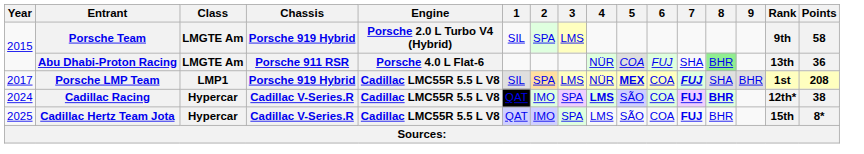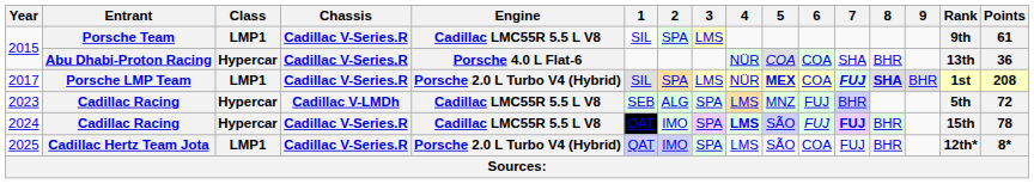2015 / Porsche Team | Class: LMGTE Am -> LMP1
2015 / Porsche Team | Chassis: Porsche 919 Hybrid -> Cadillac V-Series.R
2015 / Porsche Team | Engine: Porsche 2.0 L Turbo V4 (Hybrid) -> Cadillac LMC55R 5.5 L V8
2015 / Porsche Team | Points: 58 -> 61
2015 / Abu Dhabi-Proton Racing | Class: LMGTE Am -> Hypercar
2015 / Abu Dhabi-Proton Racing | Chassis: Porsche 911 RSR -> Cadillac V-Series.R
2015 / Abu Dhabi-Proton Racing | 6: FUJ -> COA
2015 / Abu Dhabi-Proton Racing | 8: lightgreen background -> no background
2017 | Chassis: Porsche 919 Hybrid -> Cadillac V-Series.R
2017 | Engine: Cadillac LMC55R 5.5 L V8 -> Porsche 2.0 L Turbo V4 (Hybrid)
2017 | 8: normal -> bold
+ row: 2023 | Cadillac Racing | Hypercar | Cadillac V-LMDh | Cadillac LMC55R 5.5 L V8 | SEB | ALG | SPA | LMS | MNZ | FUJ | BHR | 5th | 72
2024 | 6: COA -> FUJ
2024 | 8: bold -> normal
2024 | Rank: 12th* -> 15th
2024 | Points: 38 -> 78
2025 | Class: Hypercar -> LMP1
2025 | Engine: Cadillac LMC55R 5.5 L V8 -> Porsche 2.0 L Turbo V4 (Hybrid)
2025 | 7: bold -> normal
2025 | Rank: 15th -> 12th*
